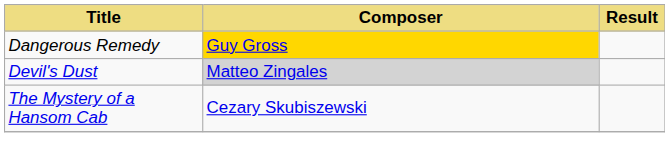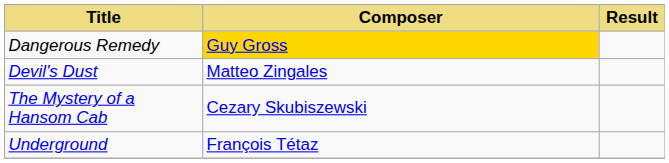Devil's Dust | Composer: lightgrey background -> no background
+ row: Underground | François Tétaz
